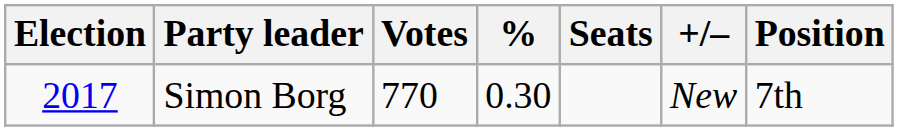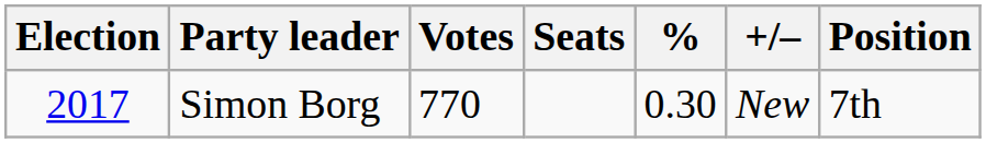columns swapped: % <-> Seats
